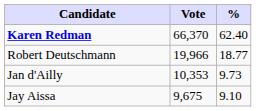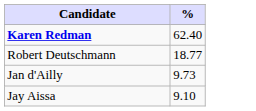- column: Vote | 66,370 | 19,966 | 10,353 | 9,675
